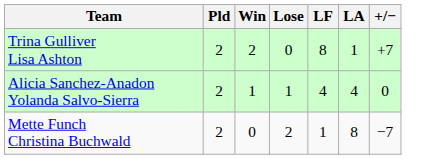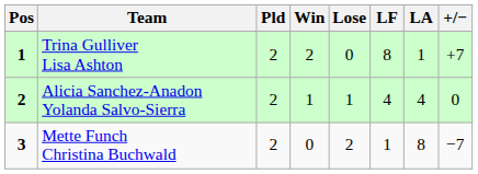+ column: Pos | 1 | 2 | 3
